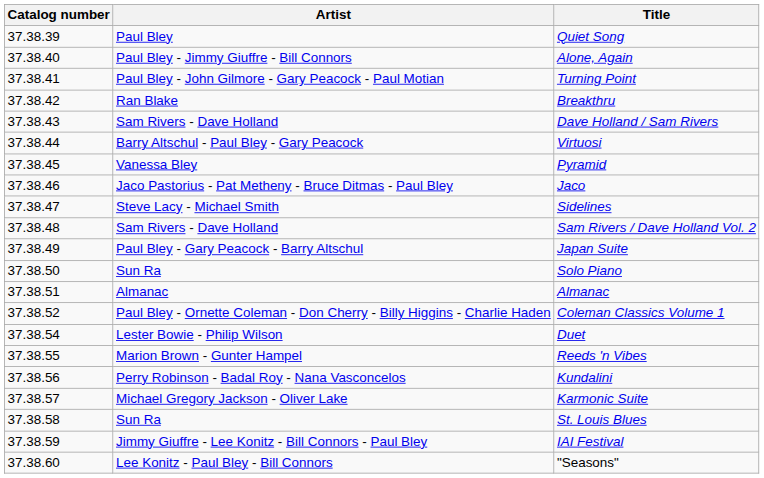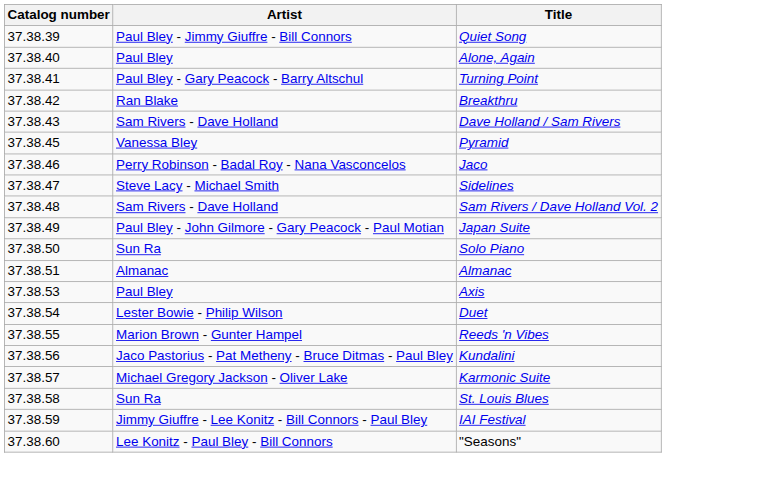Quiet Song | Artist: Paul Bley -> Paul Bley - Jimmy Giuffre - Bill Connors
Alone, Again | Artist: Paul Bley - Jimmy Giuffre - Bill Connors -> Paul Bley
Turning Point | Artist: Paul Bley - John Gilmore - Gary Peacock - Paul Motian -> Paul Bley - Gary Peacock - Barry Altschul
- row: 37.38.44 | Barry Altschul - Paul Bley - Gary Peacock | Virtuosi
Jaco | Artist: Jaco Pastorius - Pat Metheny - Bruce Ditmas - Paul Bley -> Perry Robinson - Badal Roy - Nana Vasconcelos
Japan Suite | Artist: Paul Bley - Gary Peacock - Barry Altschul -> Paul Bley - John Gilmore - Gary Peacock - Paul Motian
- row: 37.38.52 | Paul Bley - Ornette Coleman - Don Cherry - Billy Higgins - Charlie Haden | Coleman Classics Volume 1
+ row: 37.38.53 | Paul Bley | Axis
Kundalini | Artist: Perry Robinson - Badal Roy - Nana Vasconcelos -> Jaco Pastorius - Pat Metheny - Bruce Ditmas - Paul Bley
